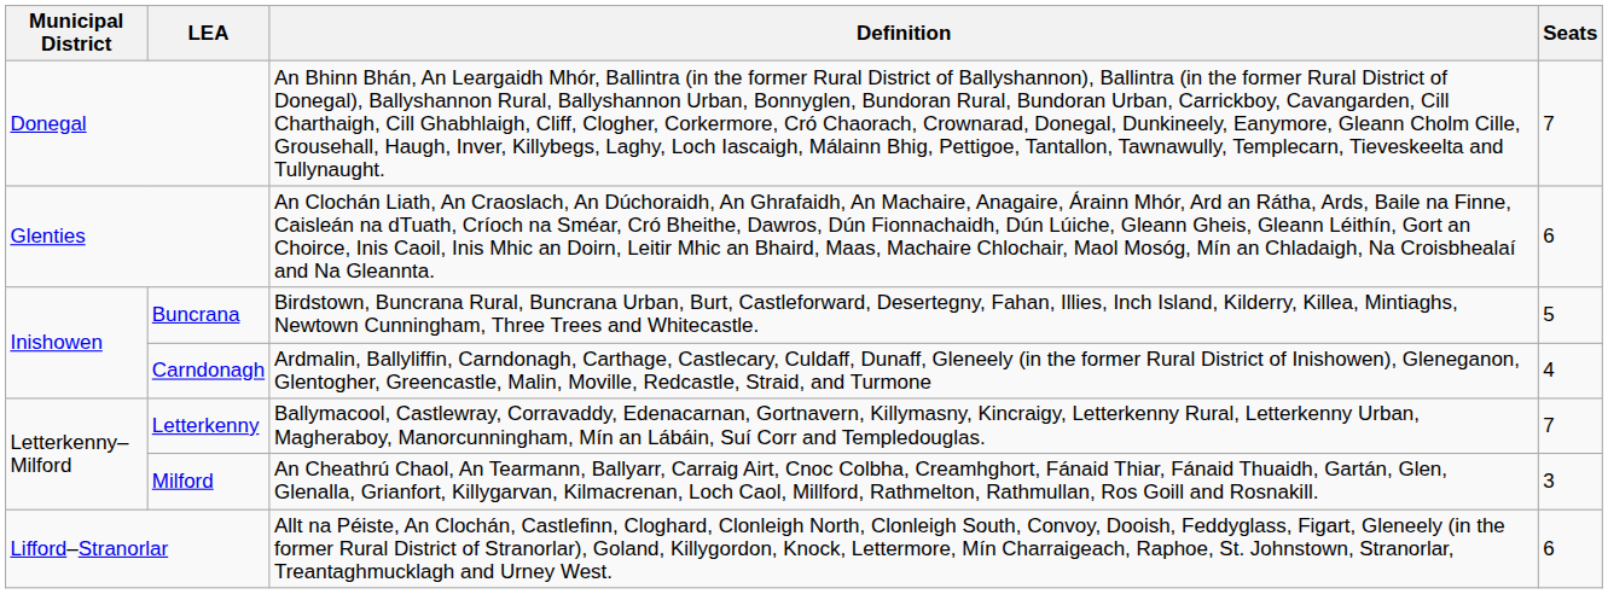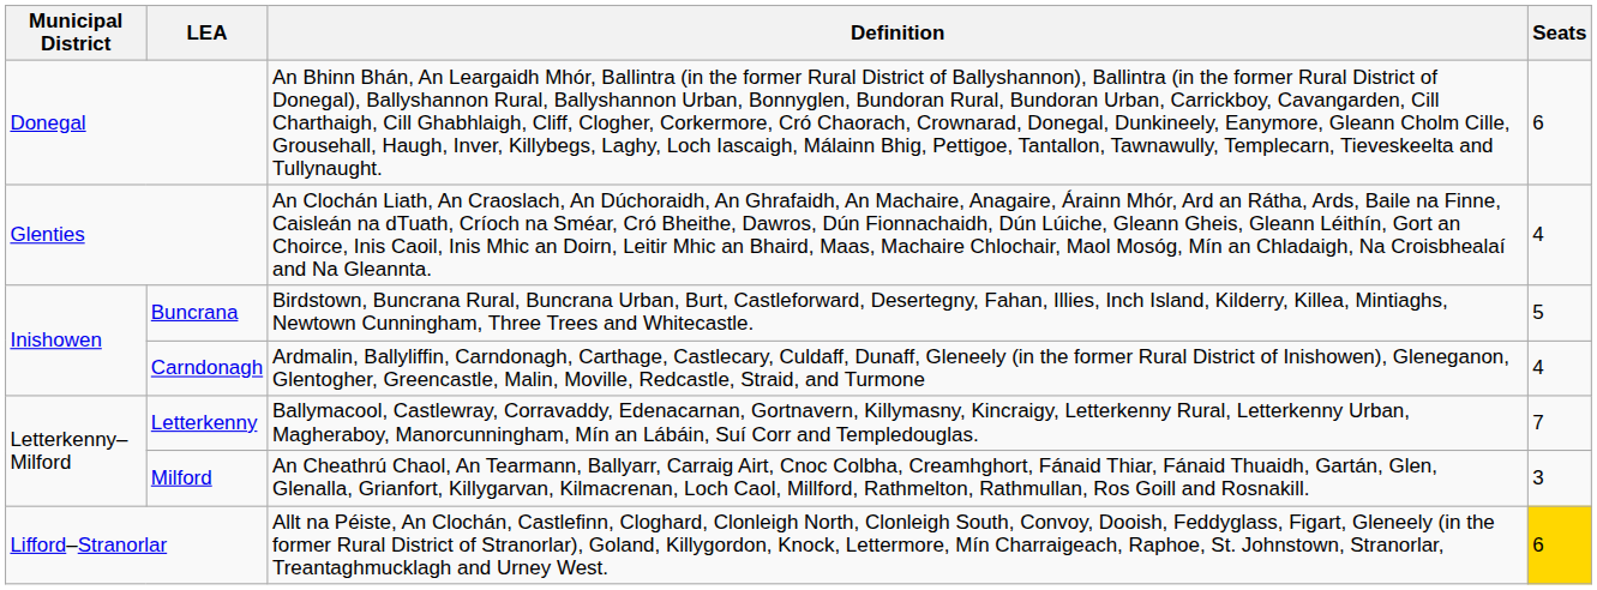Donegal | Seats: 7 -> 6
Glenties | Seats: 6 -> 4
Lifford–Stranorlar | Seats: no background -> gold background
